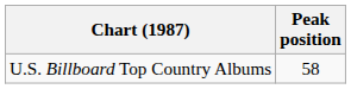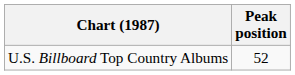U.S. Billboard Top Country Albums | Peak position: 58 -> 52
